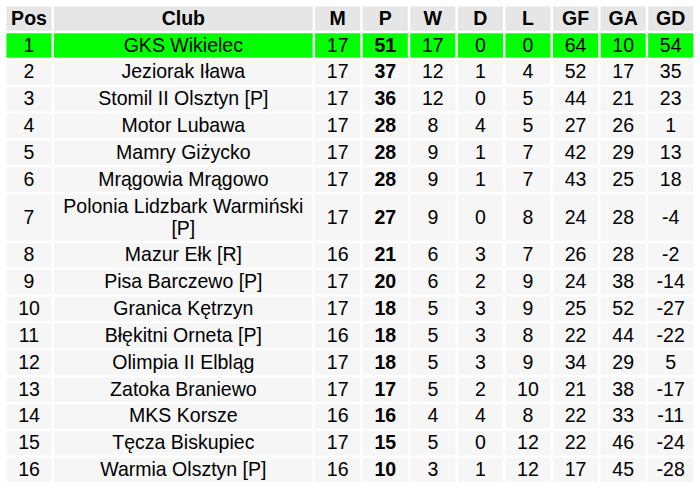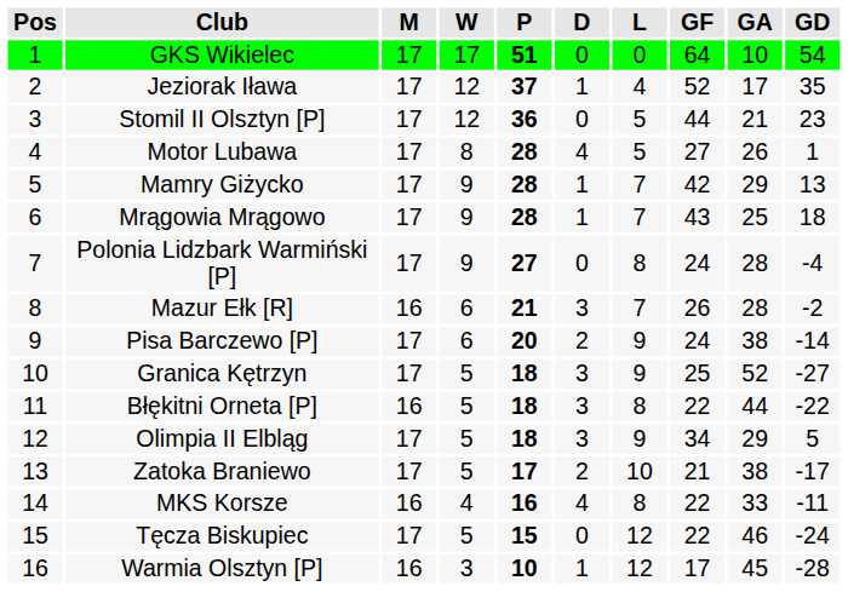columns swapped: P <-> W
